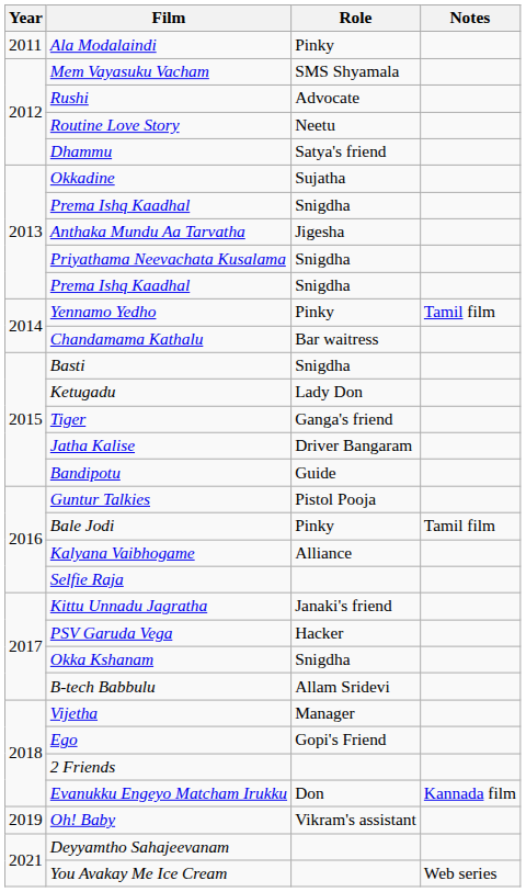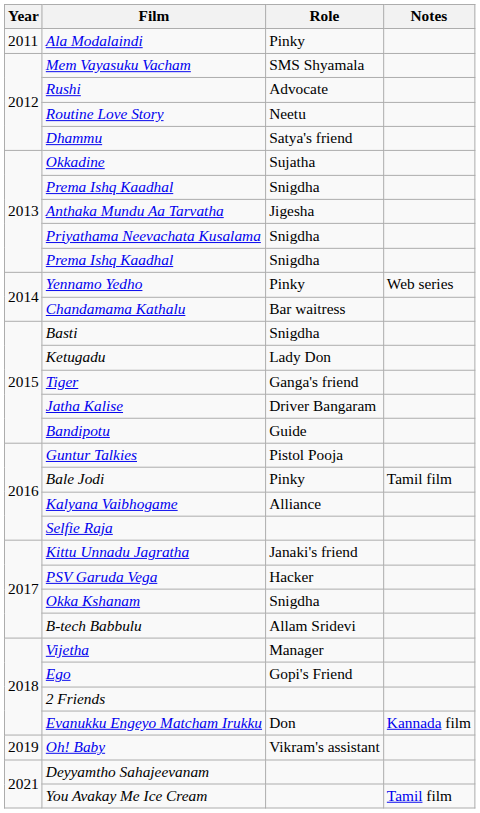Yennamo Yedho | Notes: Tamil film -> Web series
You Avakay Me Ice Cream | Notes: Web series -> Tamil film
